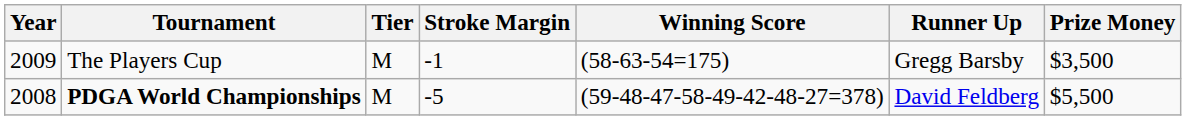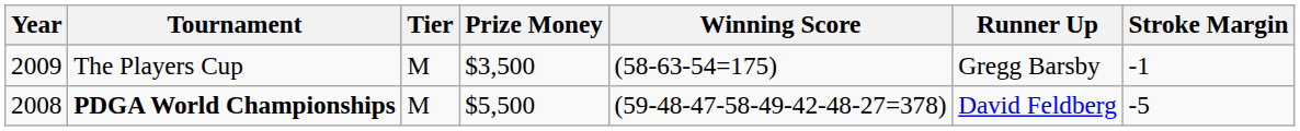columns swapped: Stroke Margin <-> Prize Money
